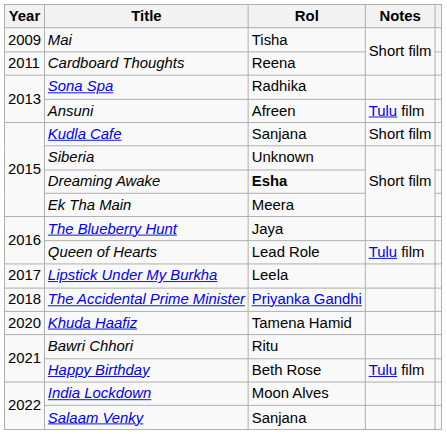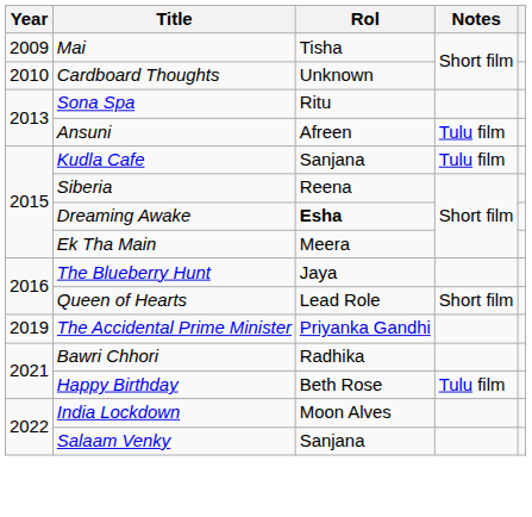Cardboard Thoughts | Year: 2011 -> 2010
Cardboard Thoughts | Rol: Reena -> Unknown
Sona Spa | Rol: Radhika -> Ritu
Kudla Cafe | Notes: Short film -> Tulu film
Siberia | Rol: Unknown -> Reena
Queen of Hearts | Notes: Tulu film -> Short film
- row: 2017 | Lipstick Under My Burkha | Leela
The Accidental Prime Minister | Year: 2018 -> 2019
- row: 2020 | Khuda Haafiz | Tamena Hamid
Bawri Chhori | Rol: Ritu -> Radhika
